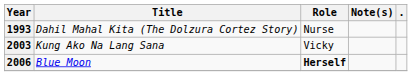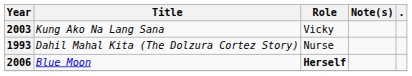rows swapped: 1993 <-> 2003
